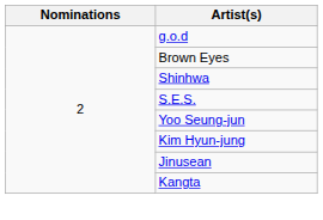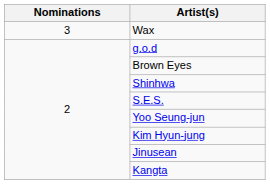+ row: 3 | Wax
